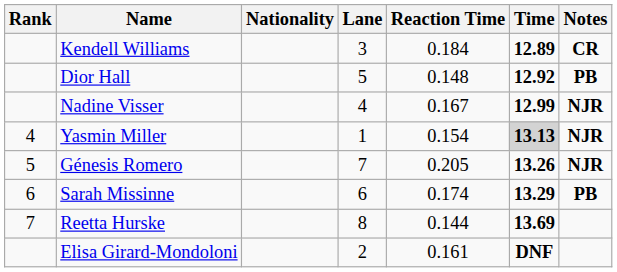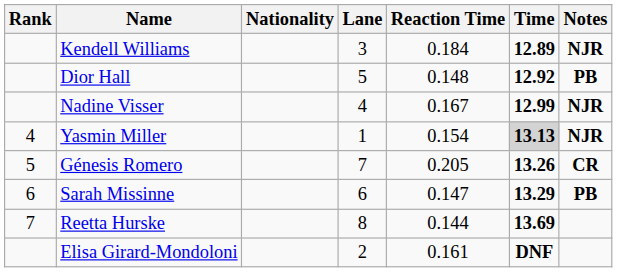Kendell Williams | Notes: CR -> NJR
Génesis Romero | Notes: NJR -> CR
Sarah Missinne | Reaction Time: 0.174 -> 0.147
